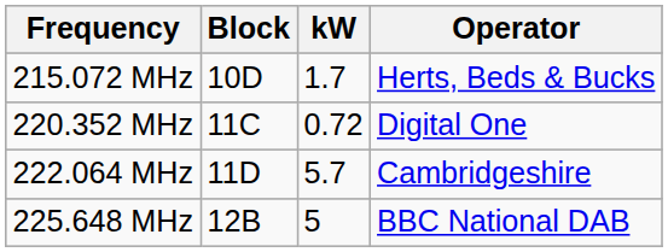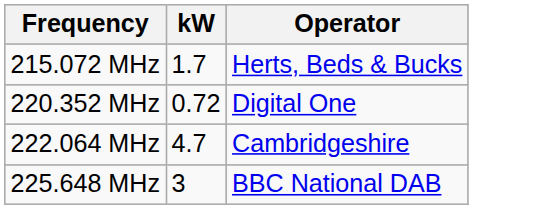- column: Block | 10D | 11C | 11D | 12B
222.064 MHz | kW: 5.7 -> 4.7
225.648 MHz | kW: 5 -> 3
